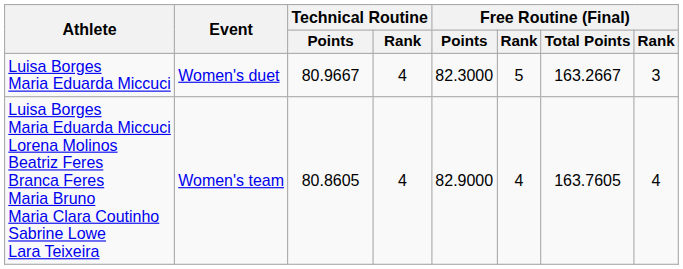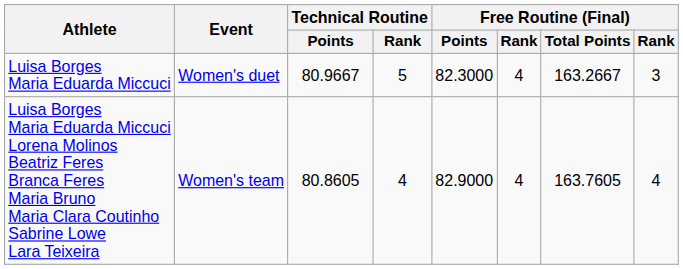Luisa Borges Maria Eduarda Miccuci | Technical Routine / Rank: 4 -> 5
Luisa Borges Maria Eduarda Miccuci | column 6: 5 -> 4
